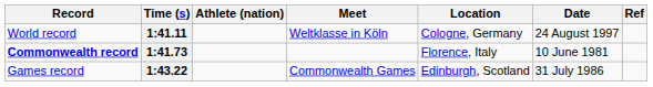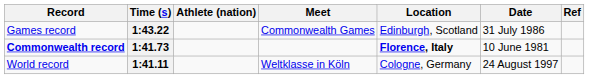rows swapped: 1:41.11 <-> 1:43.22
1:41.73 | Location: normal -> bold
